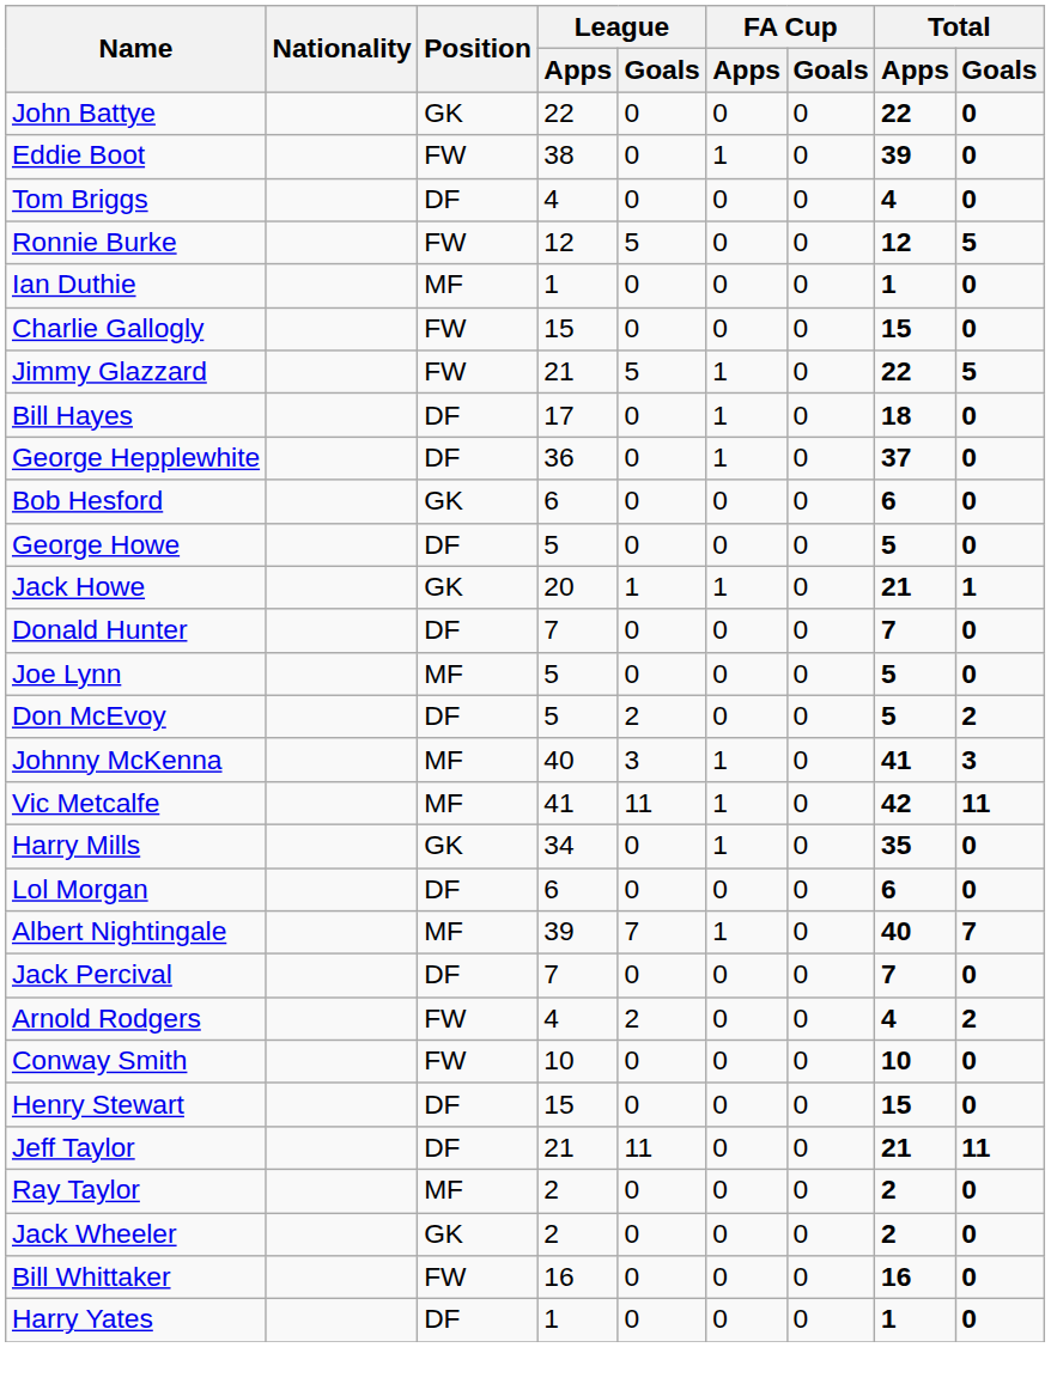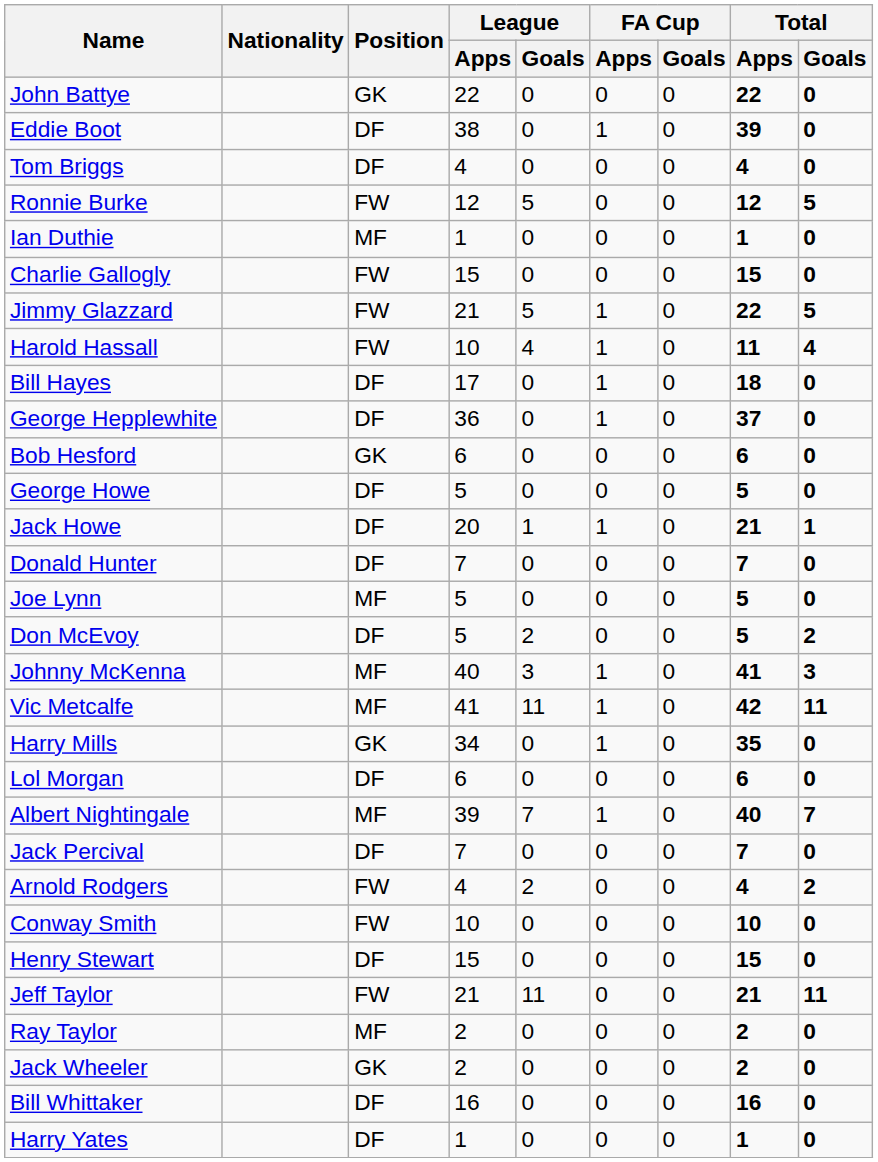Eddie Boot | Position: FW -> DF
+ row: Harold Hassall | FW | 10 | 4 | 1 | 0 | 11 | 4
Jack Howe | Position: GK -> DF
Jeff Taylor | Position: DF -> FW
Bill Whittaker | Position: FW -> DF
